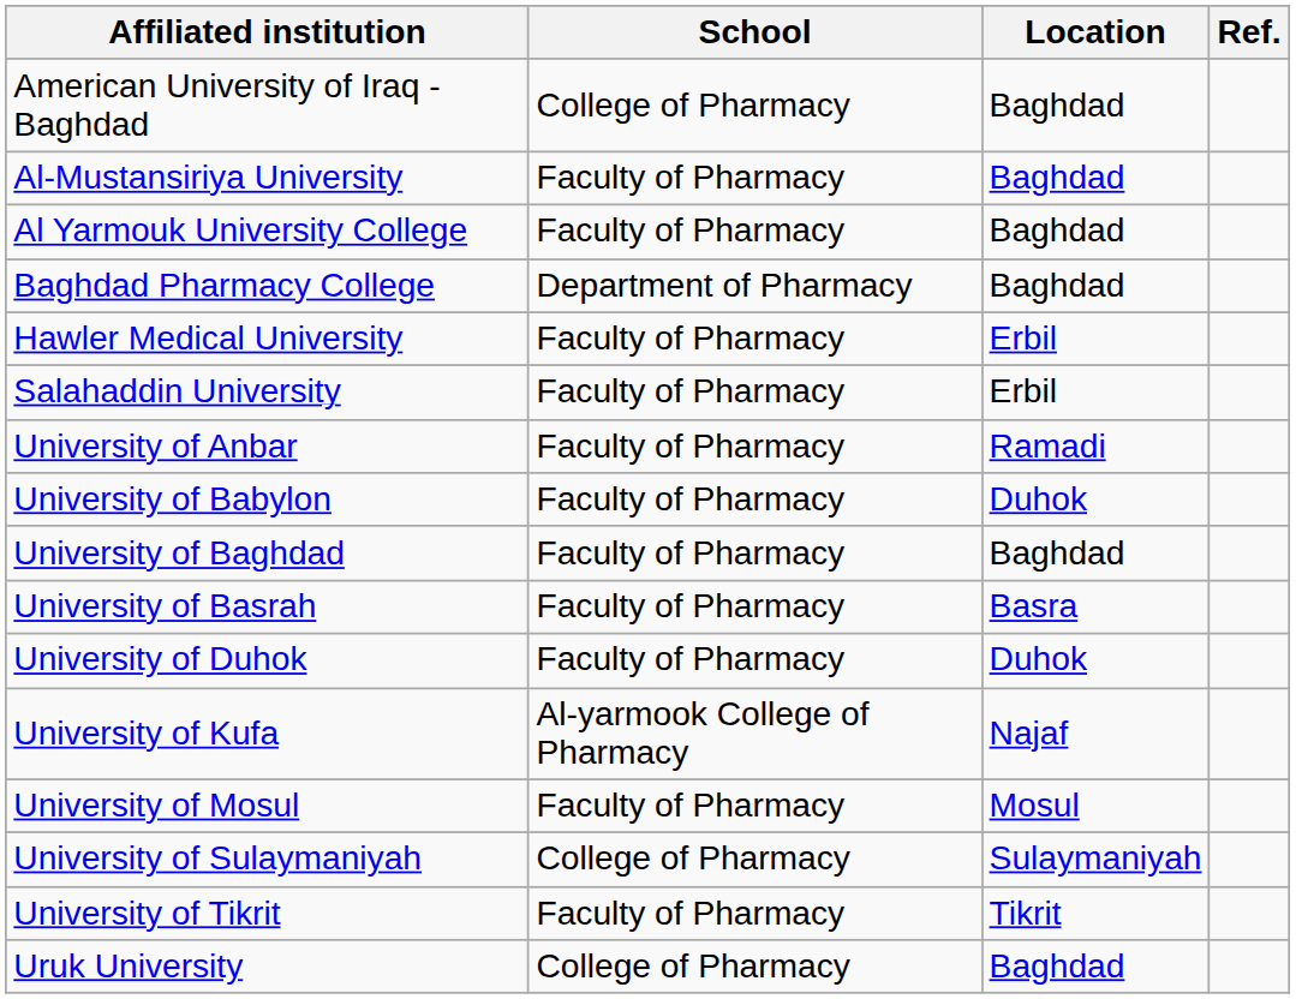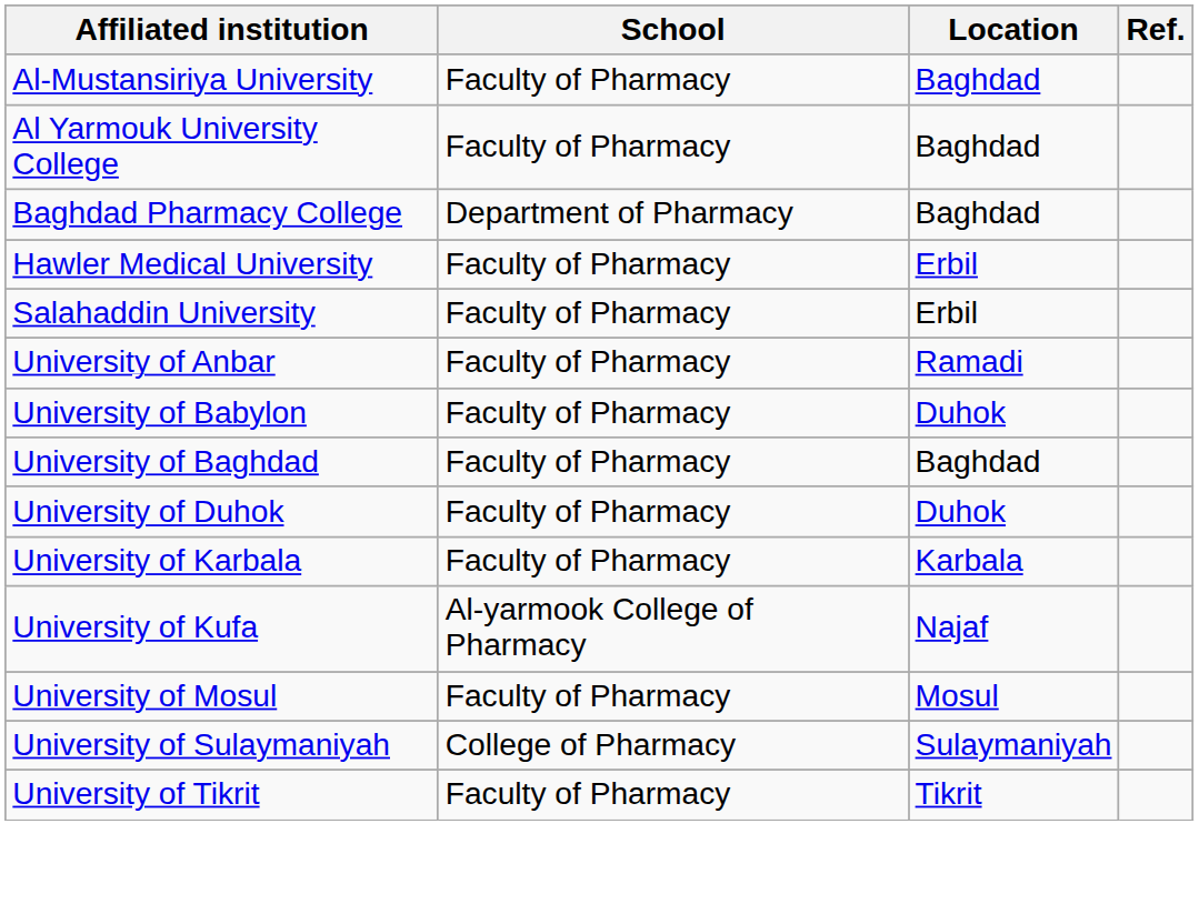- row: American University of Iraq - Baghdad | College of Pharmacy | Baghdad
- row: University of Basrah | Faculty of Pharmacy | Basra
+ row: University of Karbala | Faculty of Pharmacy | Karbala
- row: Uruk University | College of Pharmacy | Baghdad
